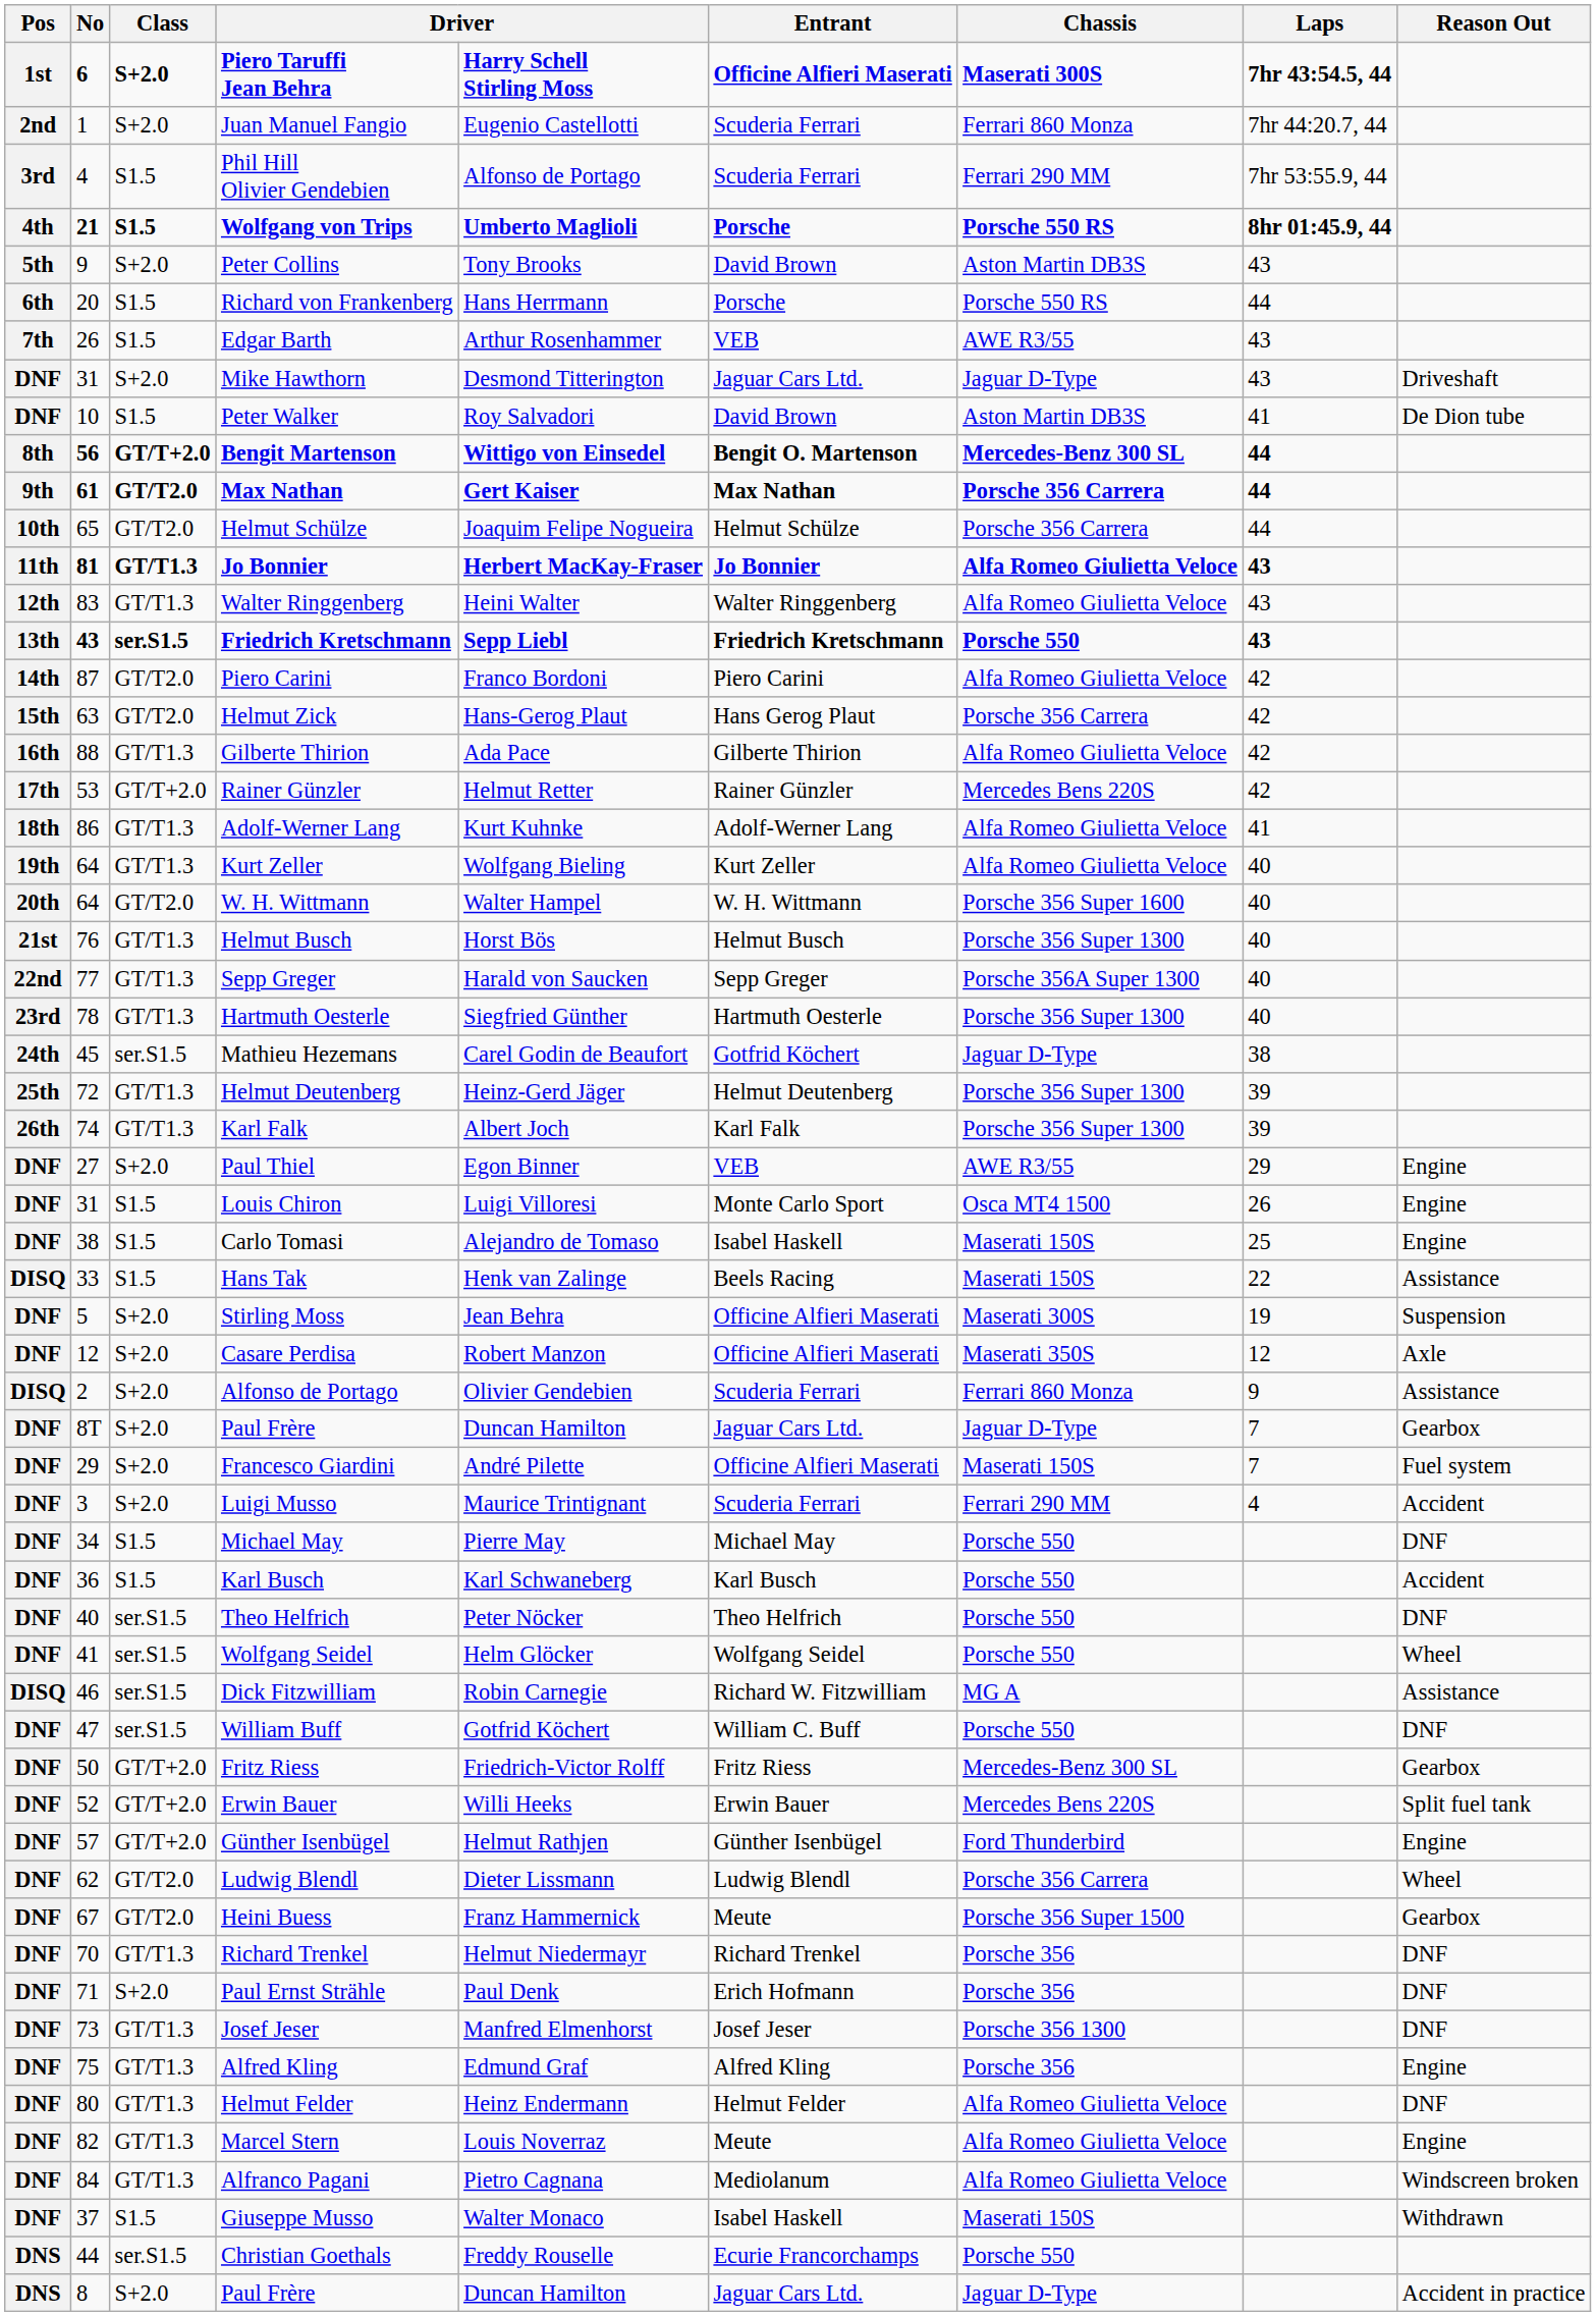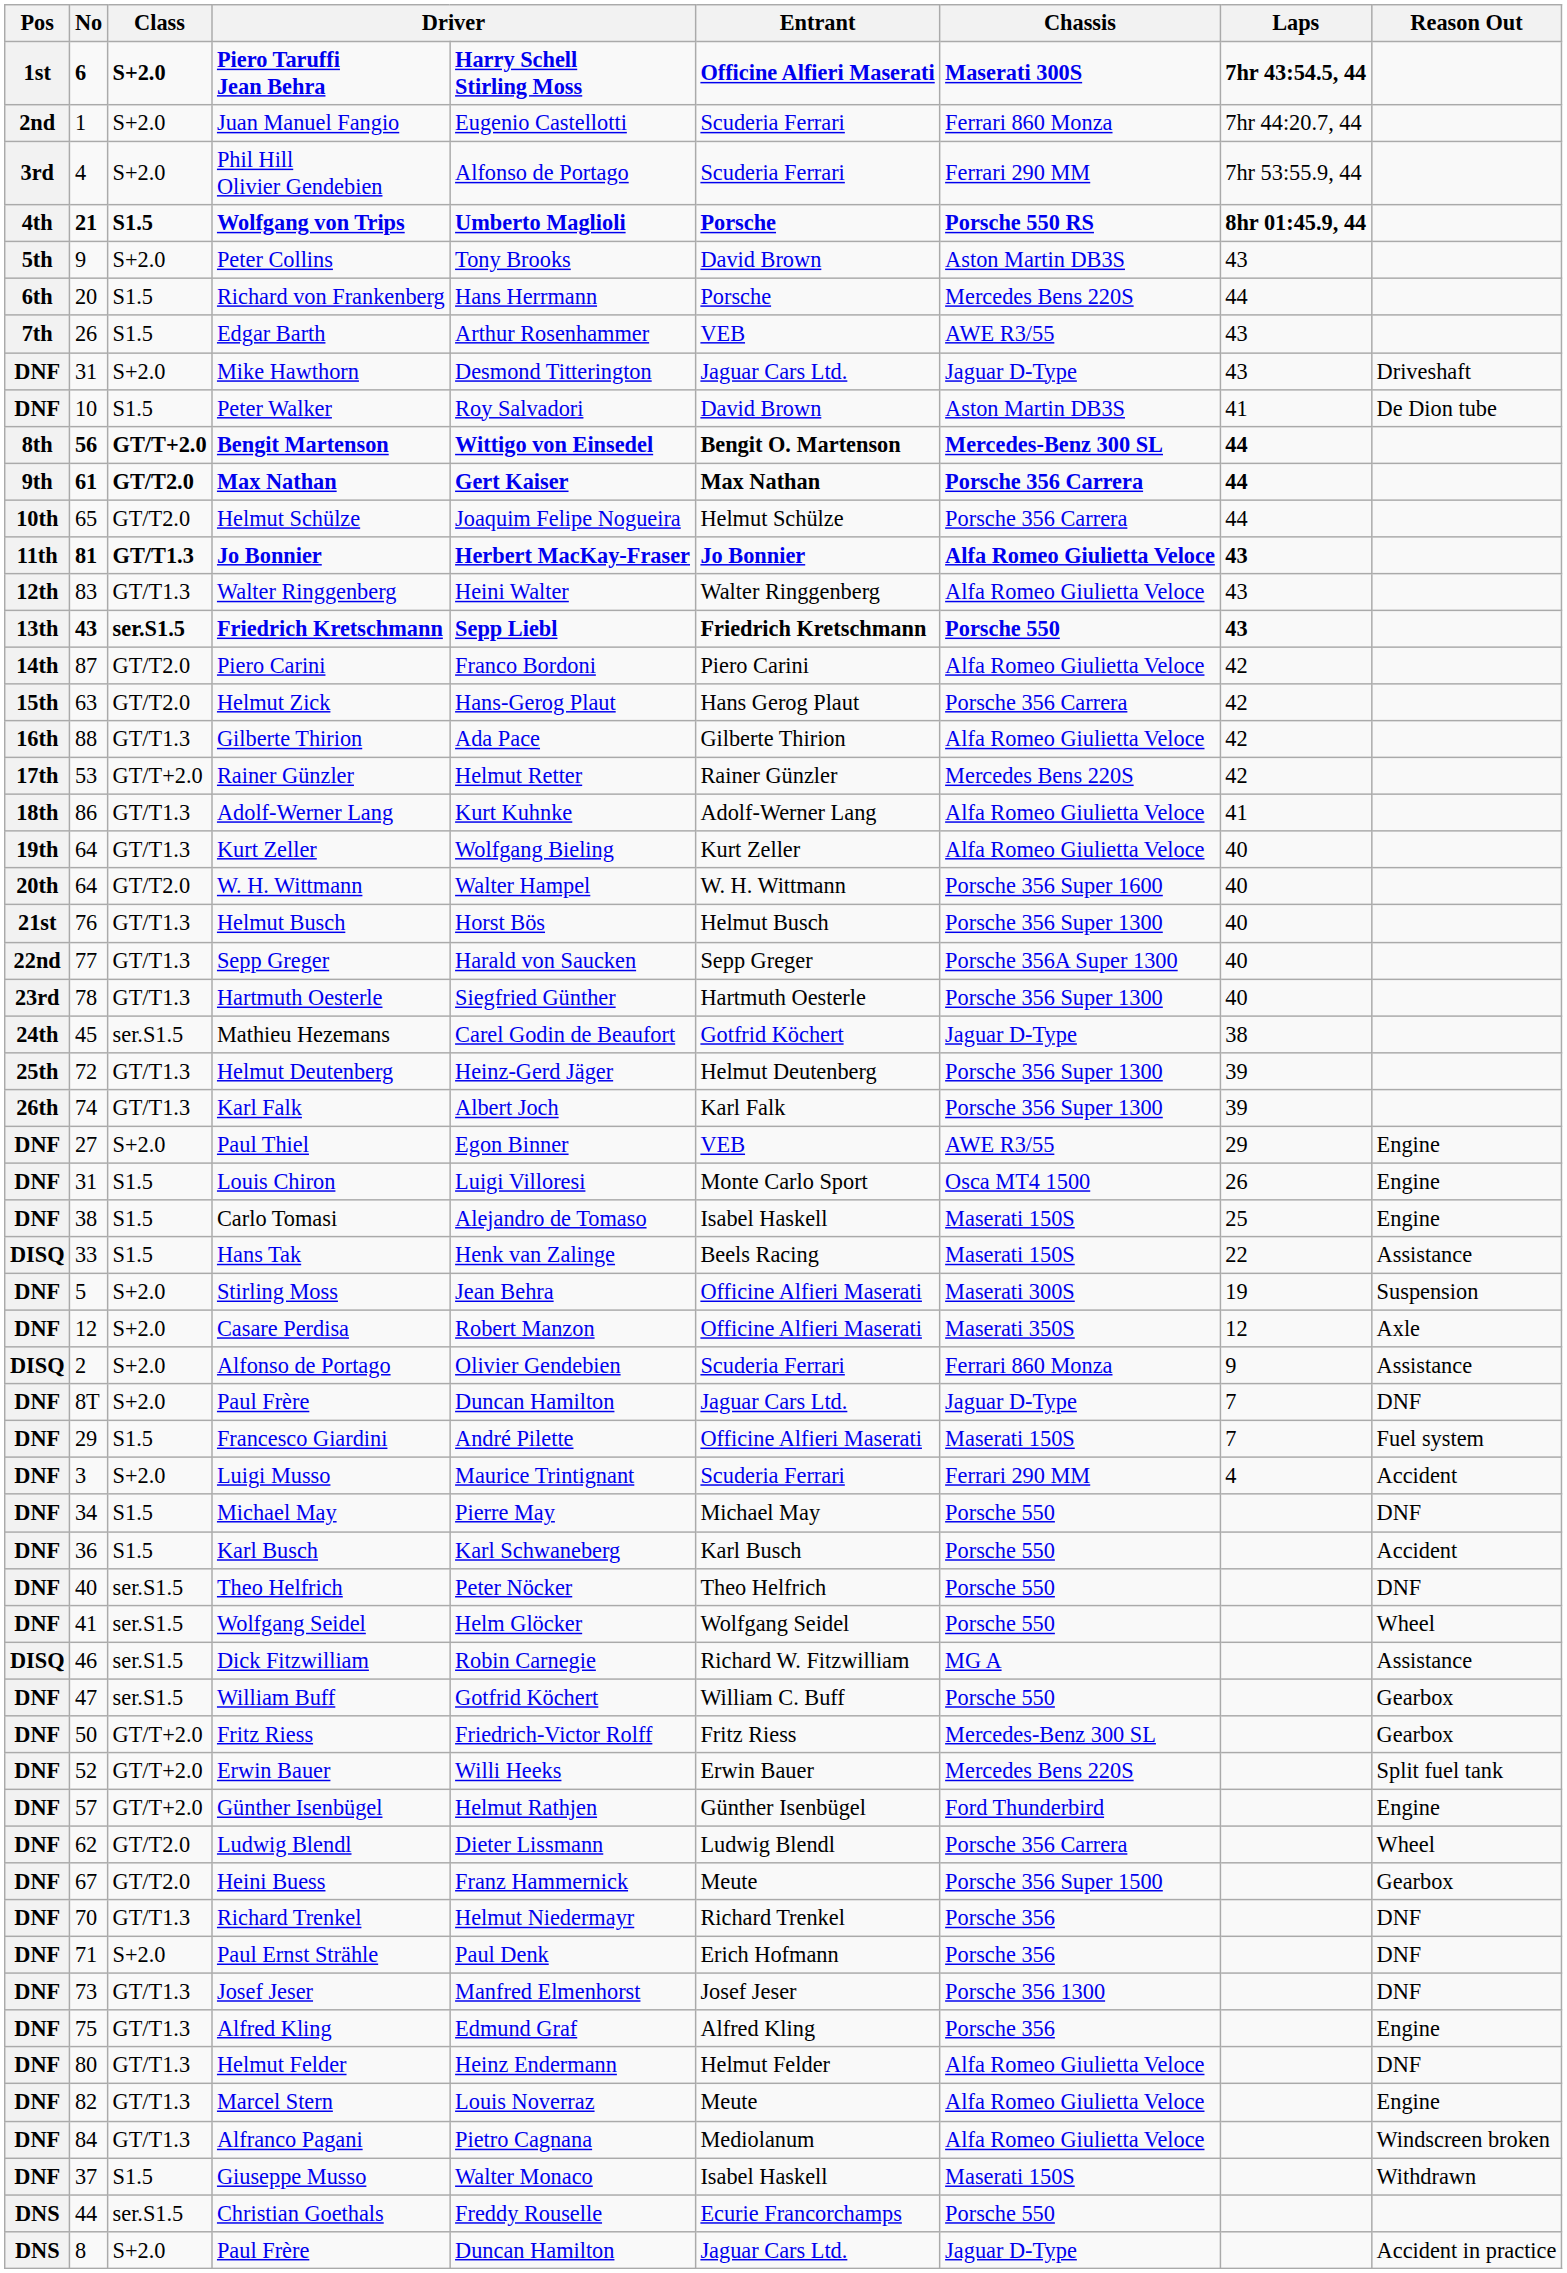Phil Hill Olivier Gendebien | Class: S1.5 -> S+2.0
Richard von Frankenberg | Chassis: Porsche 550 RS -> Mercedes Bens 220S
8T / Paul Frère | Reason Out: Gearbox -> DNF
Francesco Giardini | Class: S+2.0 -> S1.5
William Buff | Reason Out: DNF -> Gearbox
